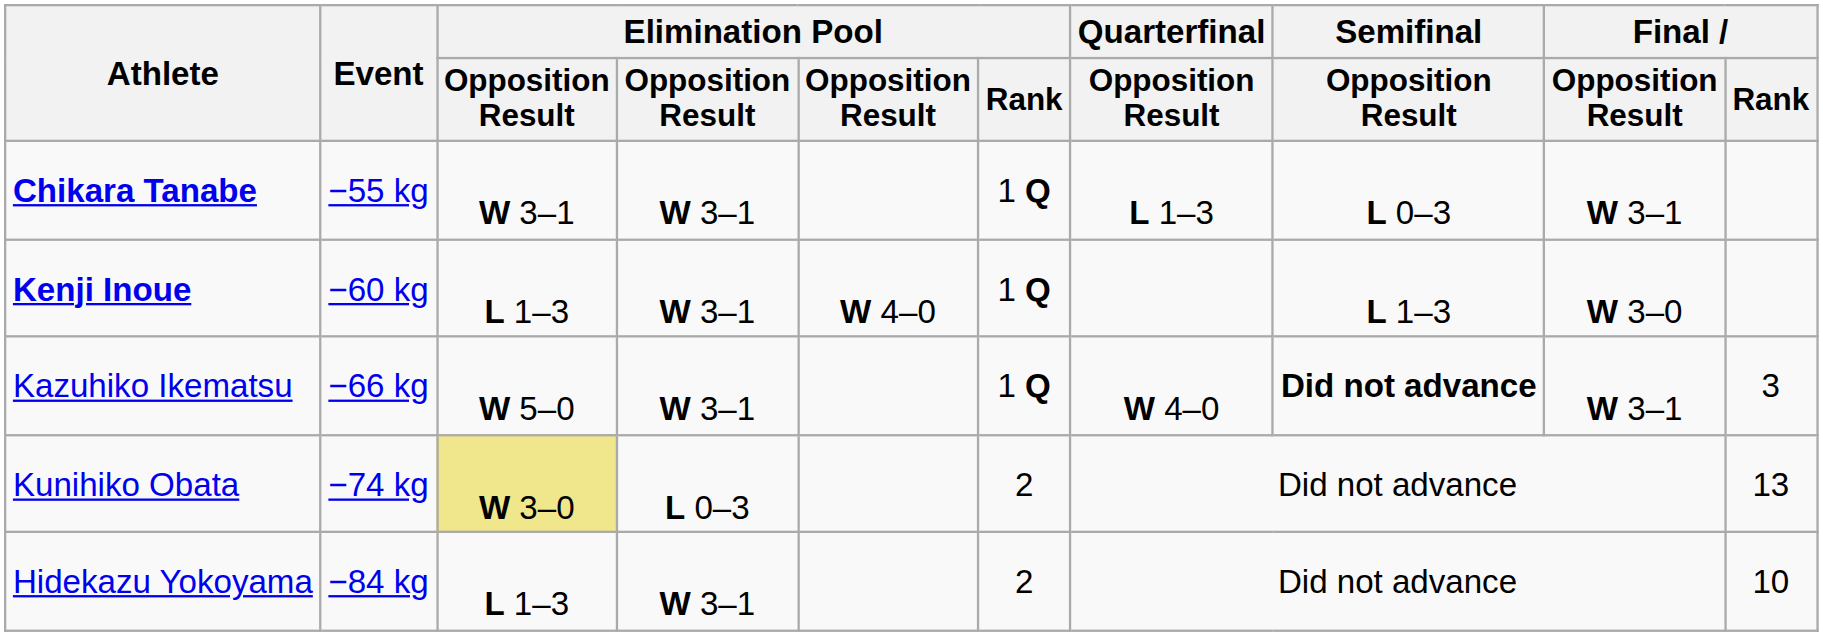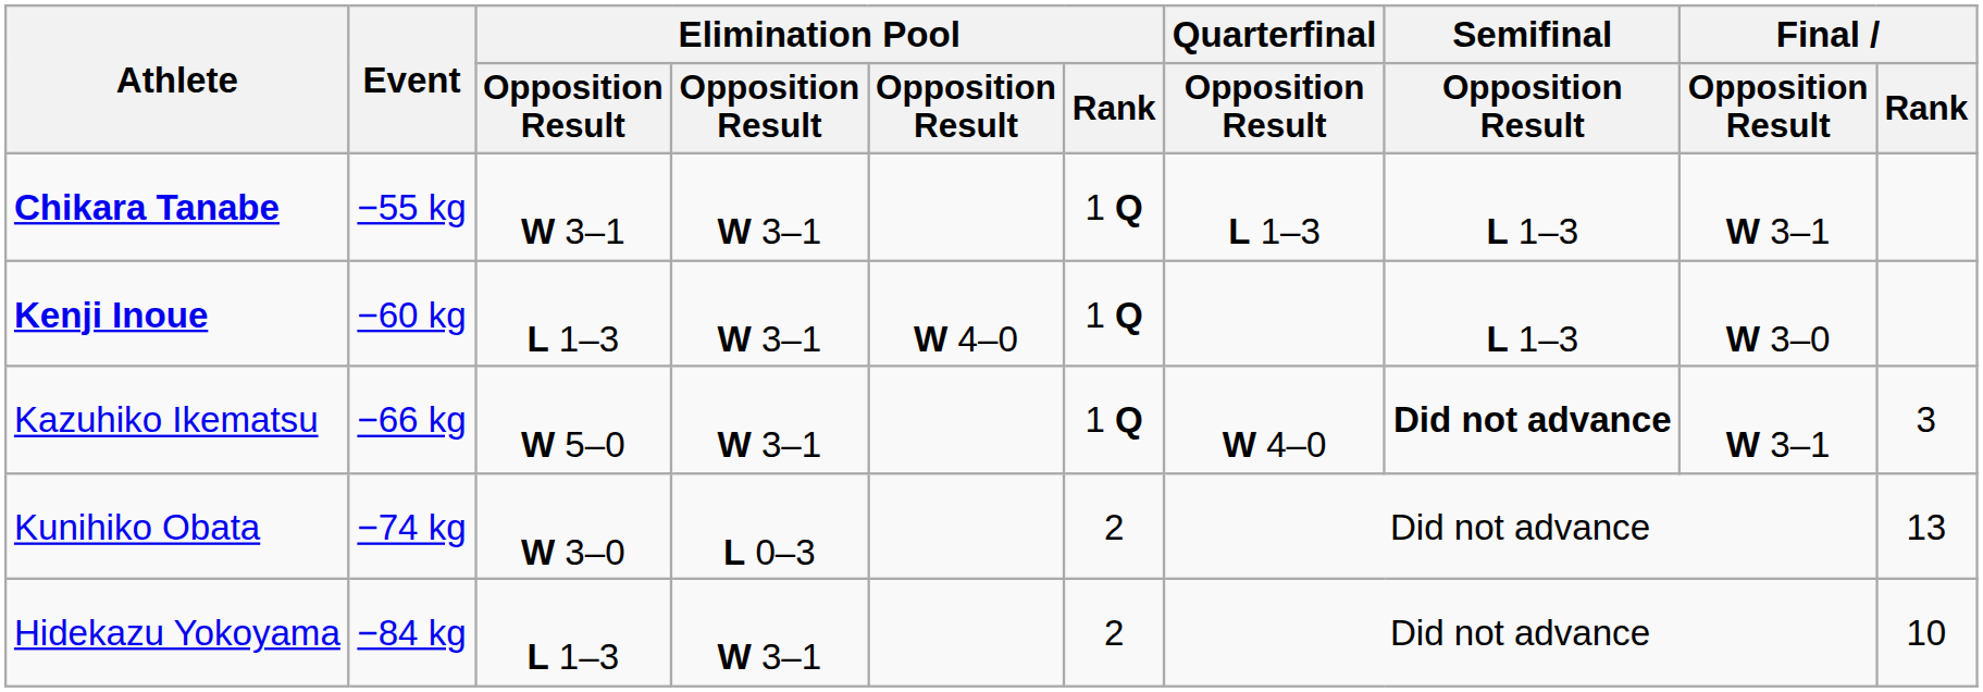Chikara Tanabe | Semifinal / Opposition Result: L 0–3 -> L 1–3
Kunihiko Obata | column 3: khaki background -> no background
